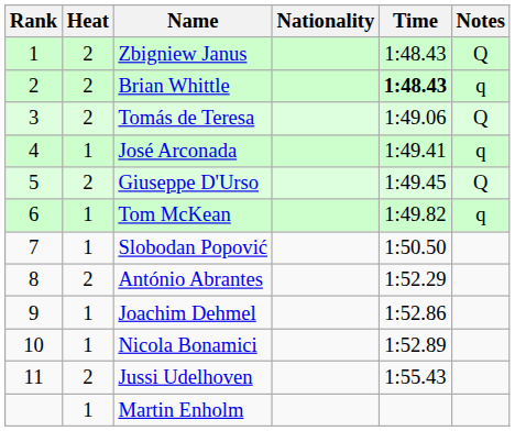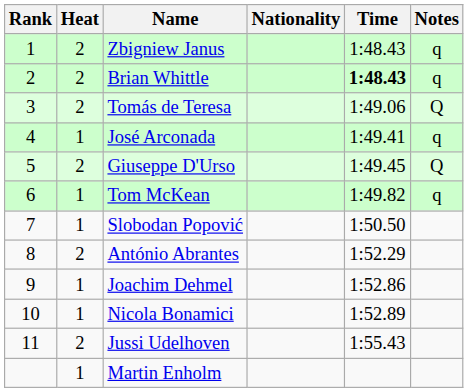Zbigniew Janus | Notes: Q -> q
